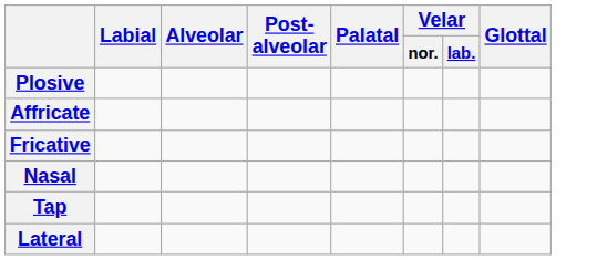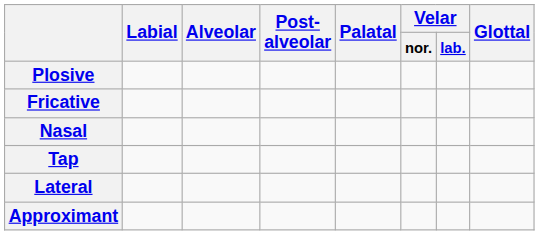- row: Affricate
+ row: Approximant
